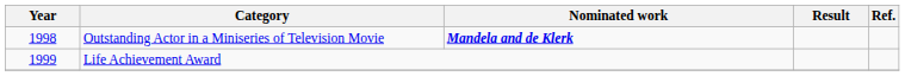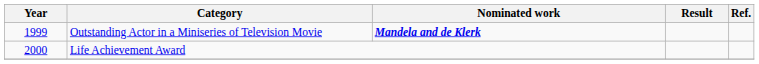Outstanding Actor in a Miniseries of Television Movie | Year: 1998 -> 1999
Life Achievement Award | Year: 1999 -> 2000
